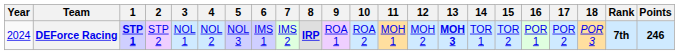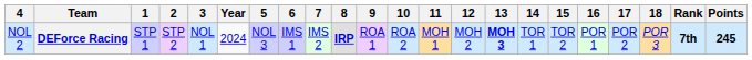columns swapped: Year <-> 4
DEForce Racing | 1: bold -> normal
DEForce Racing | Points: 246 -> 245
